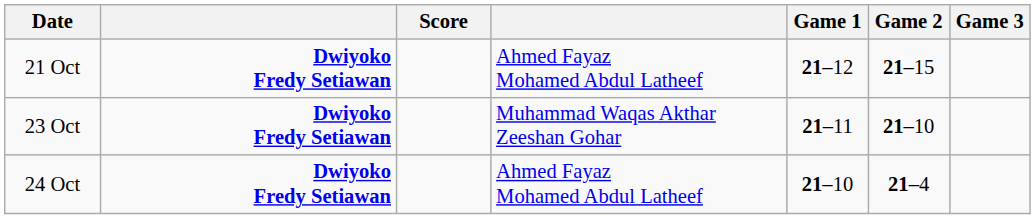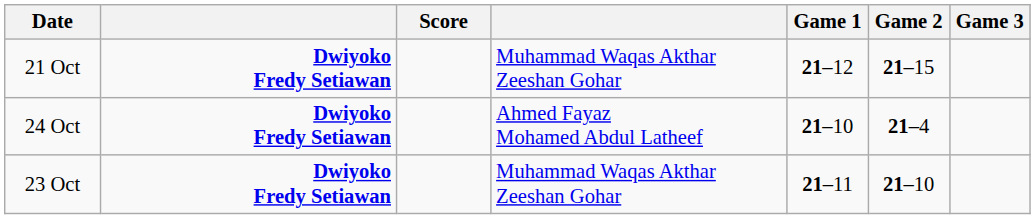21 Oct | column 4: Ahmed Fayaz Mohamed Abdul Latheef -> Muhammad Waqas Akthar Zeeshan Gohar
rows swapped: 23 Oct <-> 24 Oct
